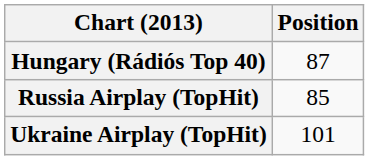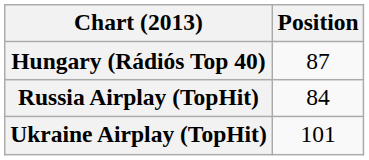Russia Airplay (TopHit) | Position: 85 -> 84
